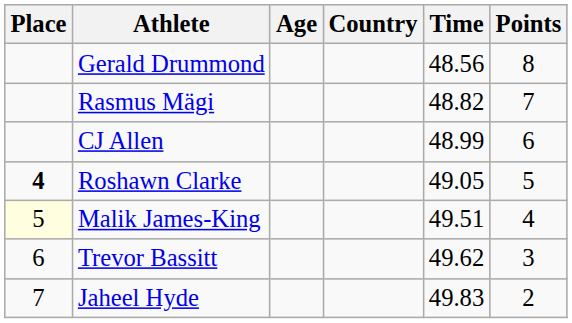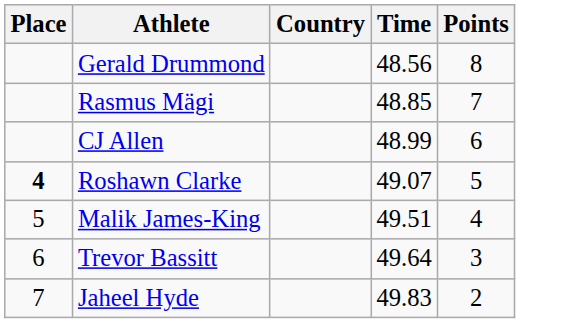- column: Age
Rasmus Mägi | Time: 48.82 -> 48.85
Roshawn Clarke | Time: 49.05 -> 49.07
Malik James-King | Place: lightyellow background -> no background
Trevor Bassitt | Time: 49.62 -> 49.64
